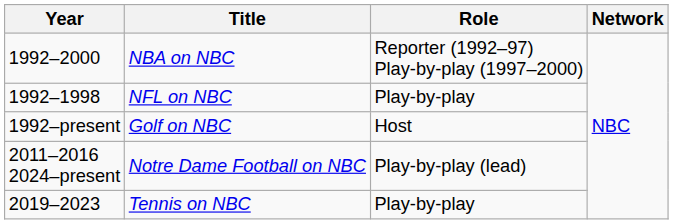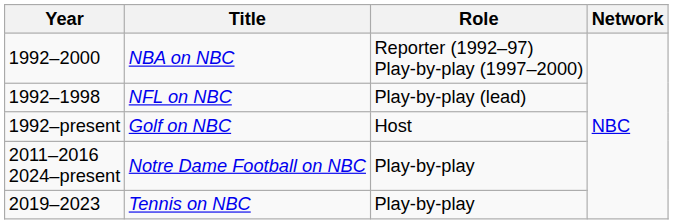NFL on NBC | Role: Play-by-play -> Play-by-play (lead)
Notre Dame Football on NBC | Role: Play-by-play (lead) -> Play-by-play
